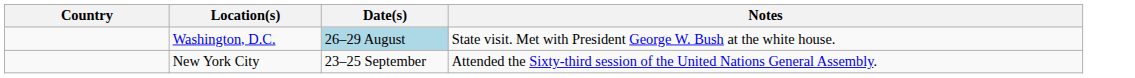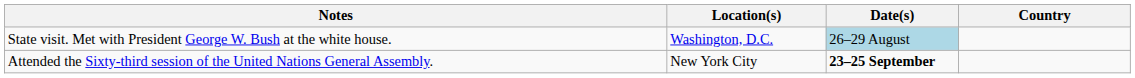columns swapped: Country <-> Notes
New York City | Date(s): normal -> bold
